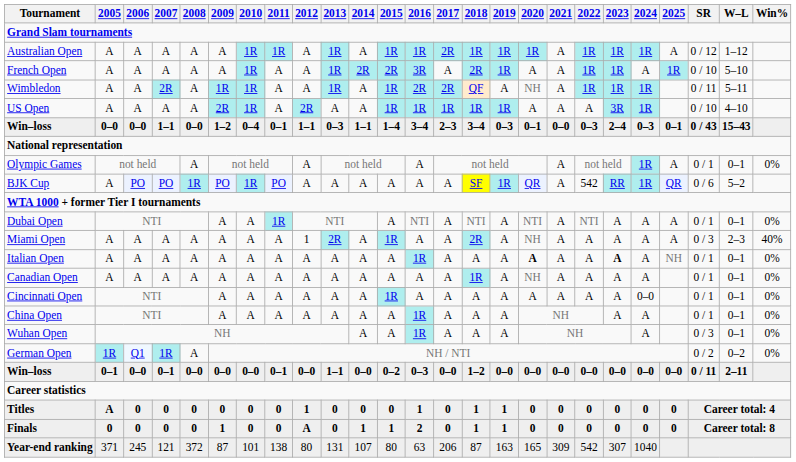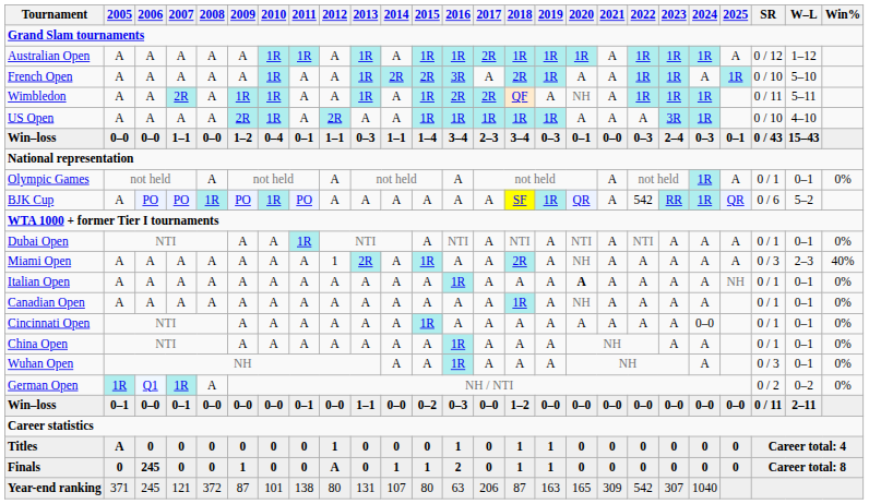Italian Open | 2023: bold -> normal
Finals | 2006: 0 -> 245
